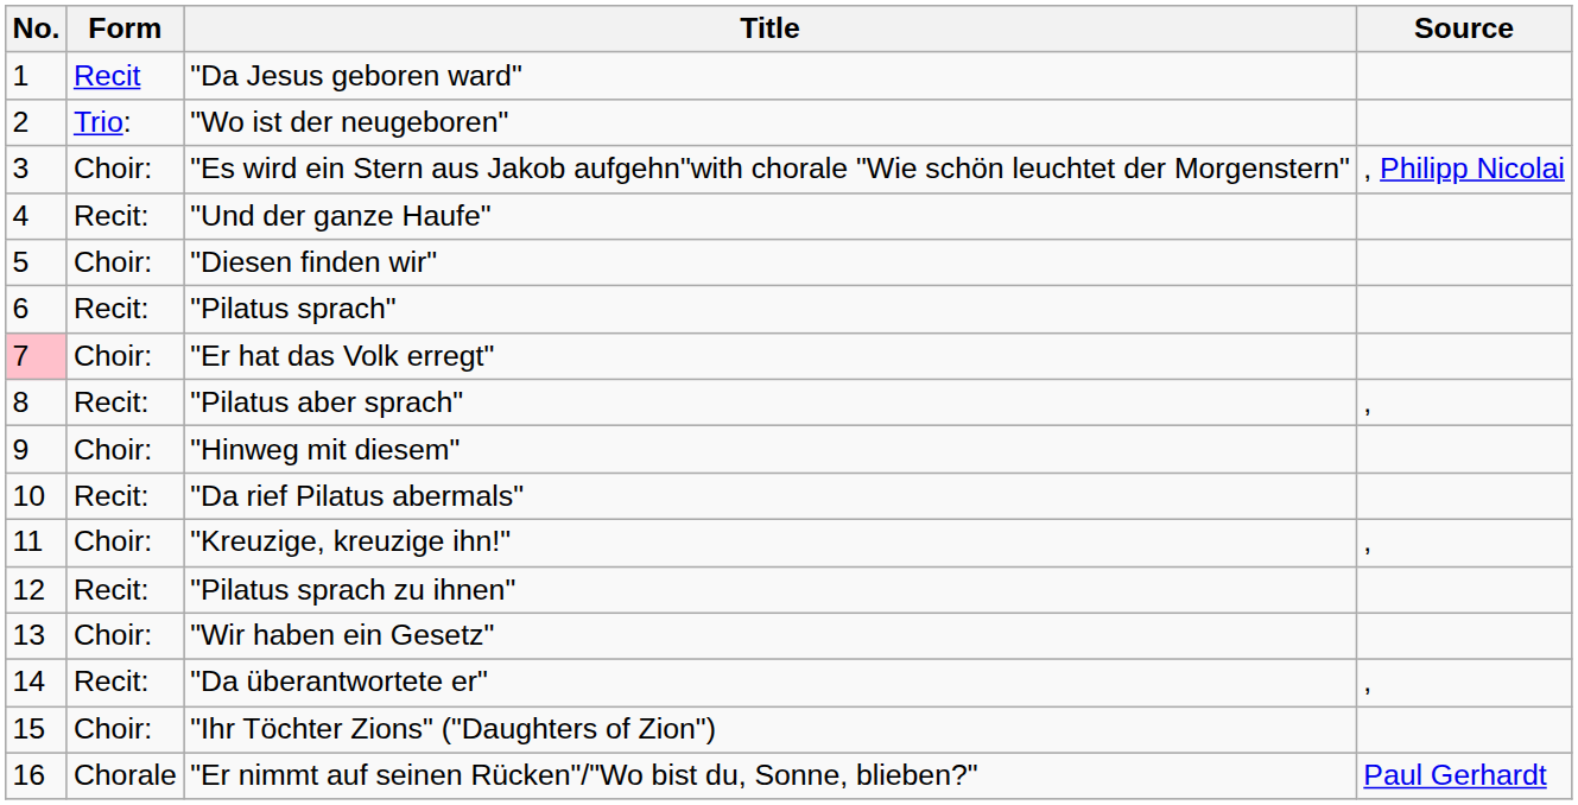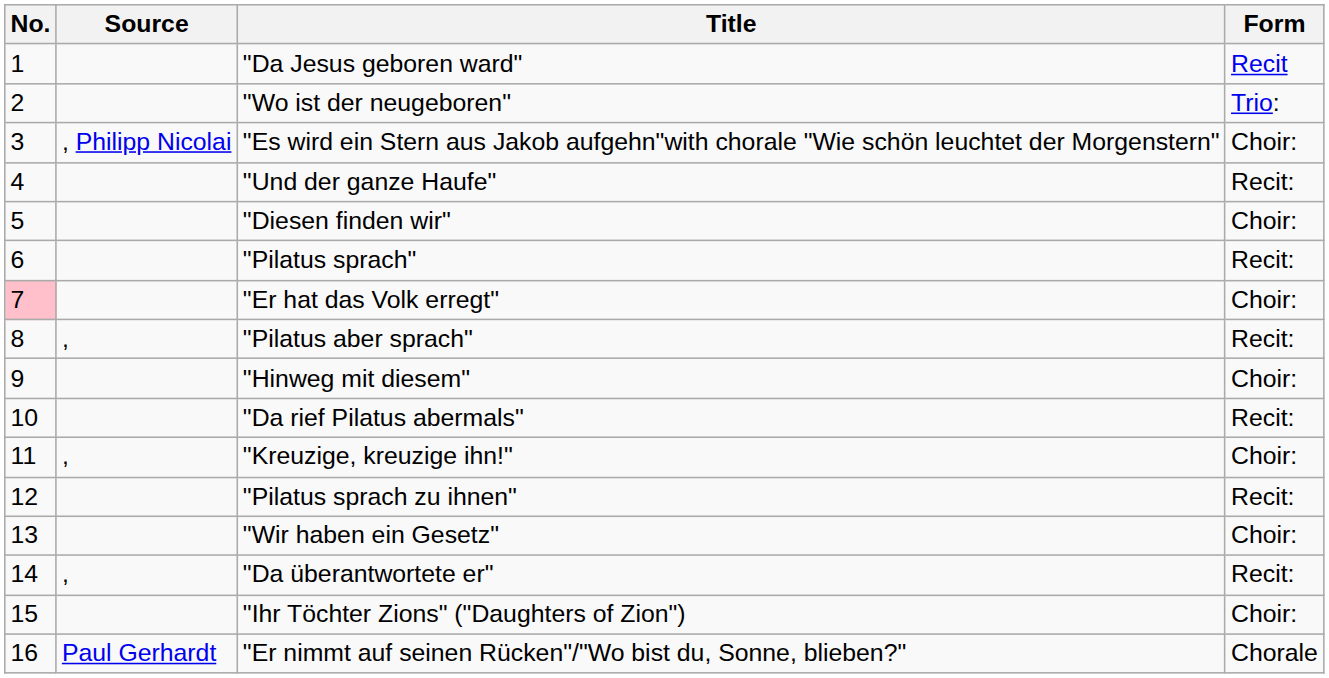columns swapped: Form <-> Source
